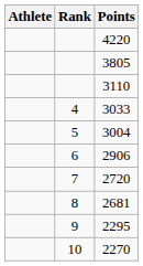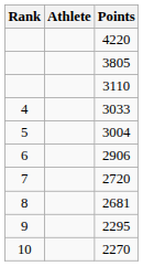columns swapped: Rank <-> Athlete
